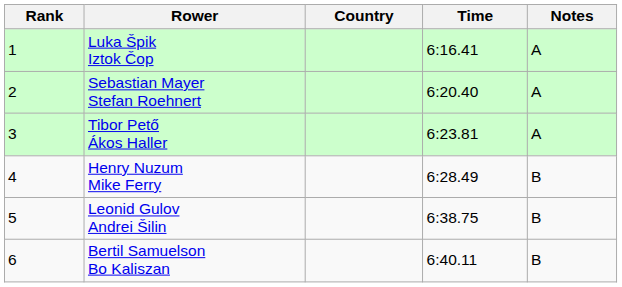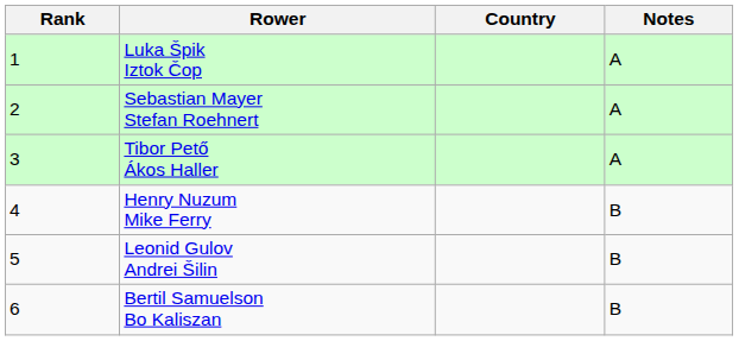- column: Time | 6:16.41 | 6:20.40 | 6:23.81 | 6:28.49 | 6:38.75 | 6:40.11
